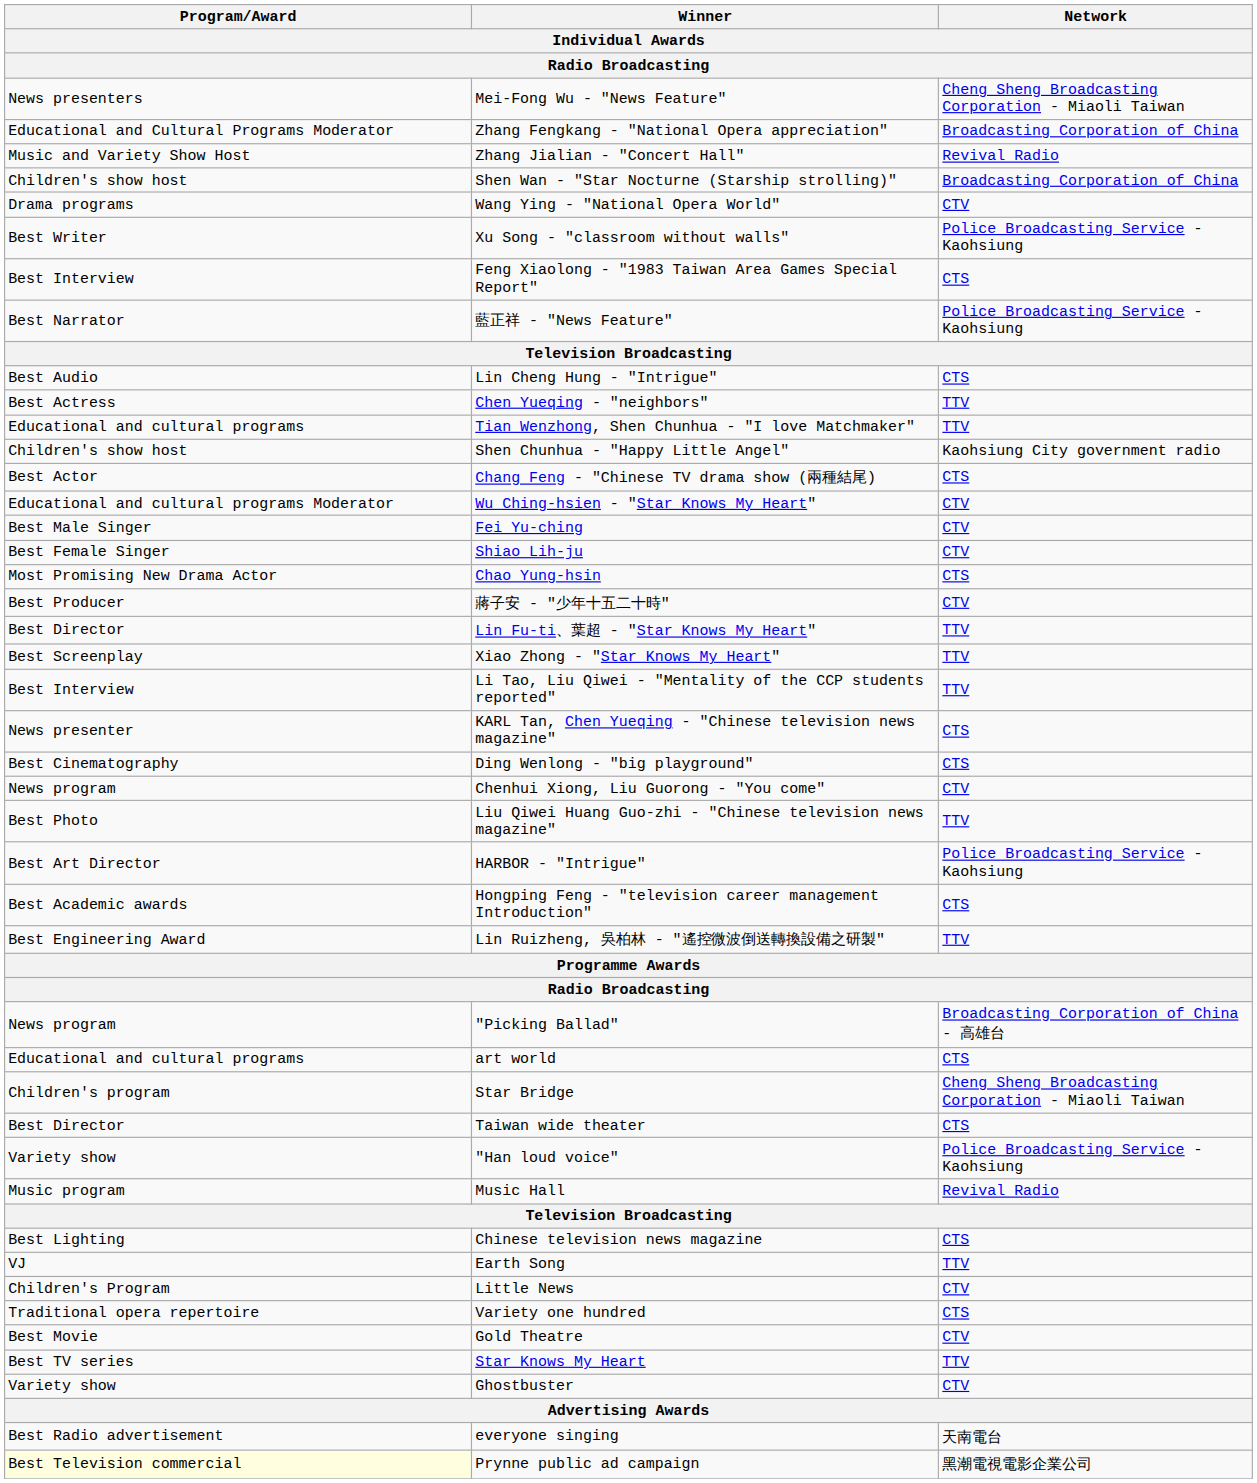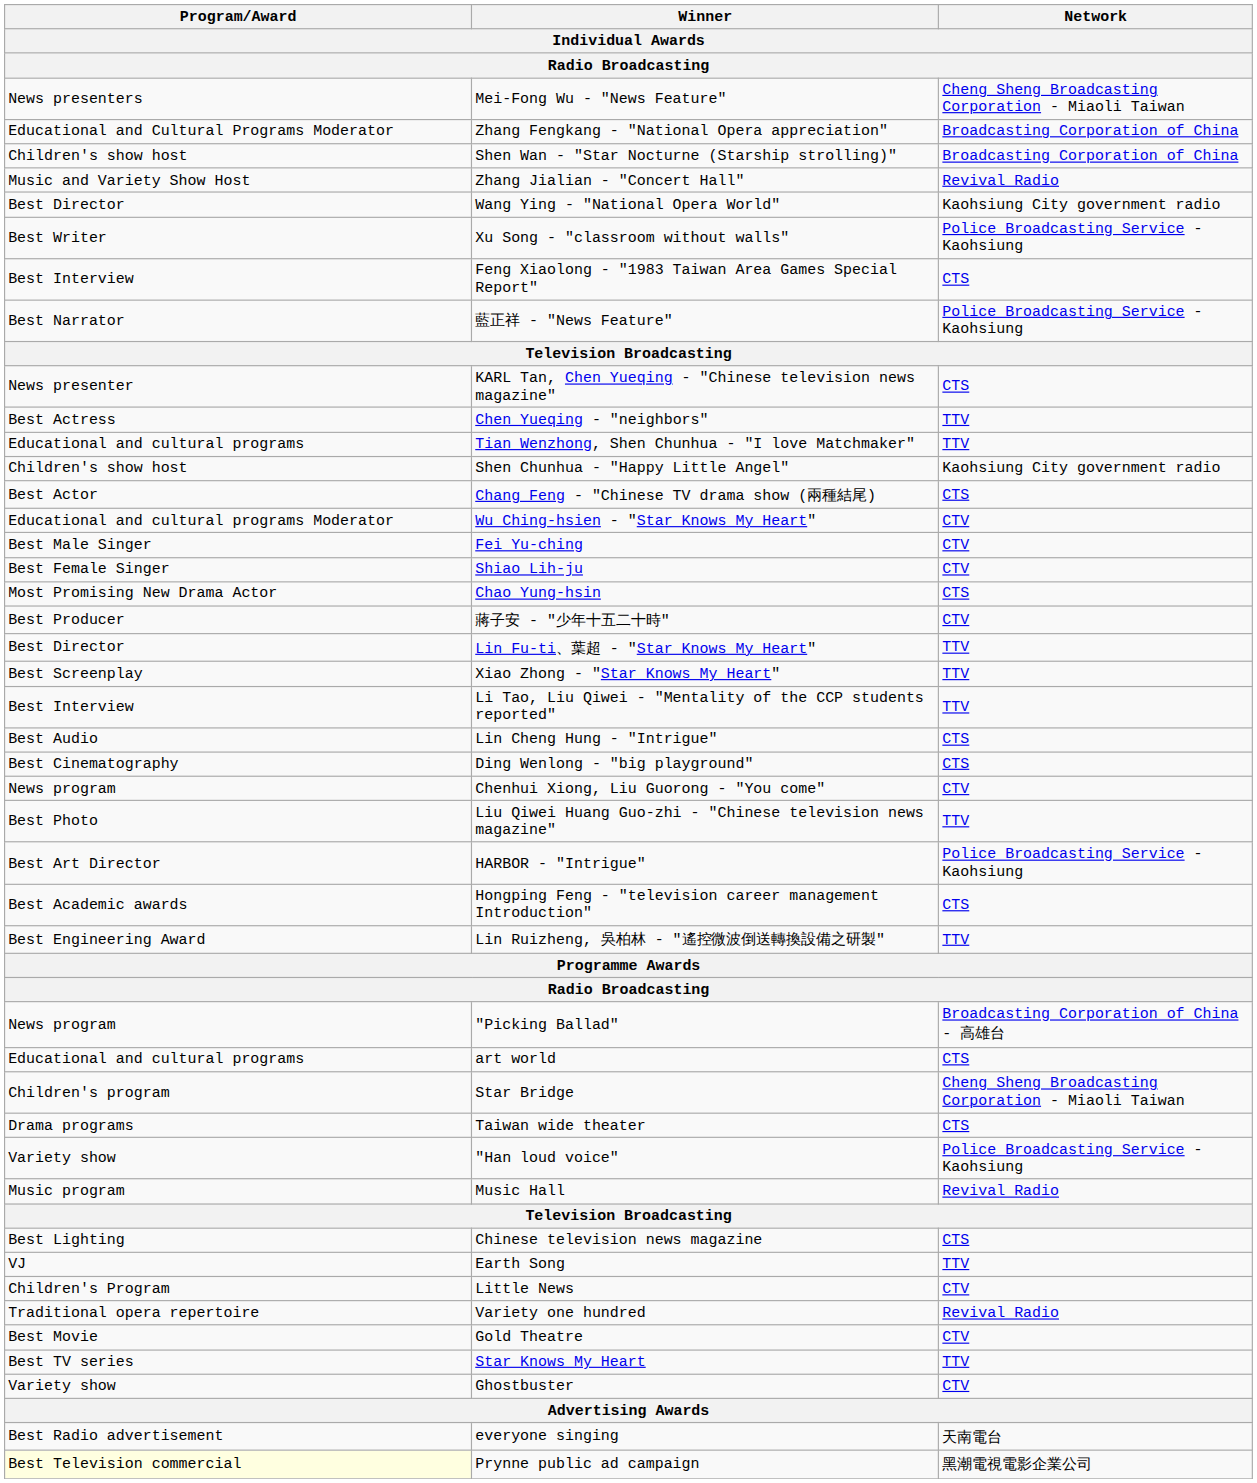rows swapped: Shen Wan - "Star Nocturne (Starship strolling)" <-> Zhang Jialian - "Concert Hall"
Wang Ying - "National Opera World" | Program/Award: Drama programs -> Best Director
Wang Ying - "National Opera World" | Network: CTV -> Kaohsiung City government radio
rows swapped: KARL Tan, Chen Yueqing - "Chinese television news magazine" <-> Lin Cheng Hung - "Intrigue"
Taiwan wide theater | Program/Award: Best Director -> Drama programs
Variety one hundred | Network: CTS -> Revival Radio
